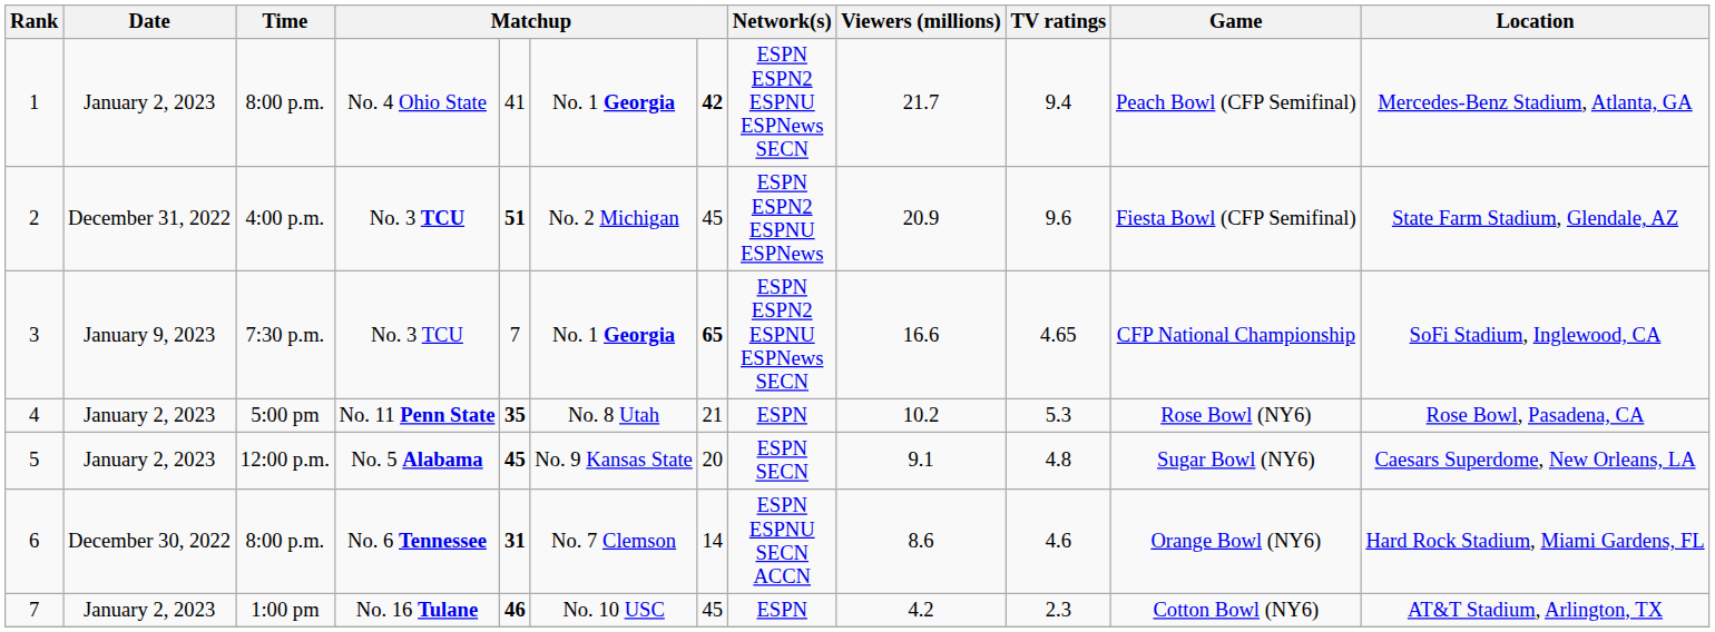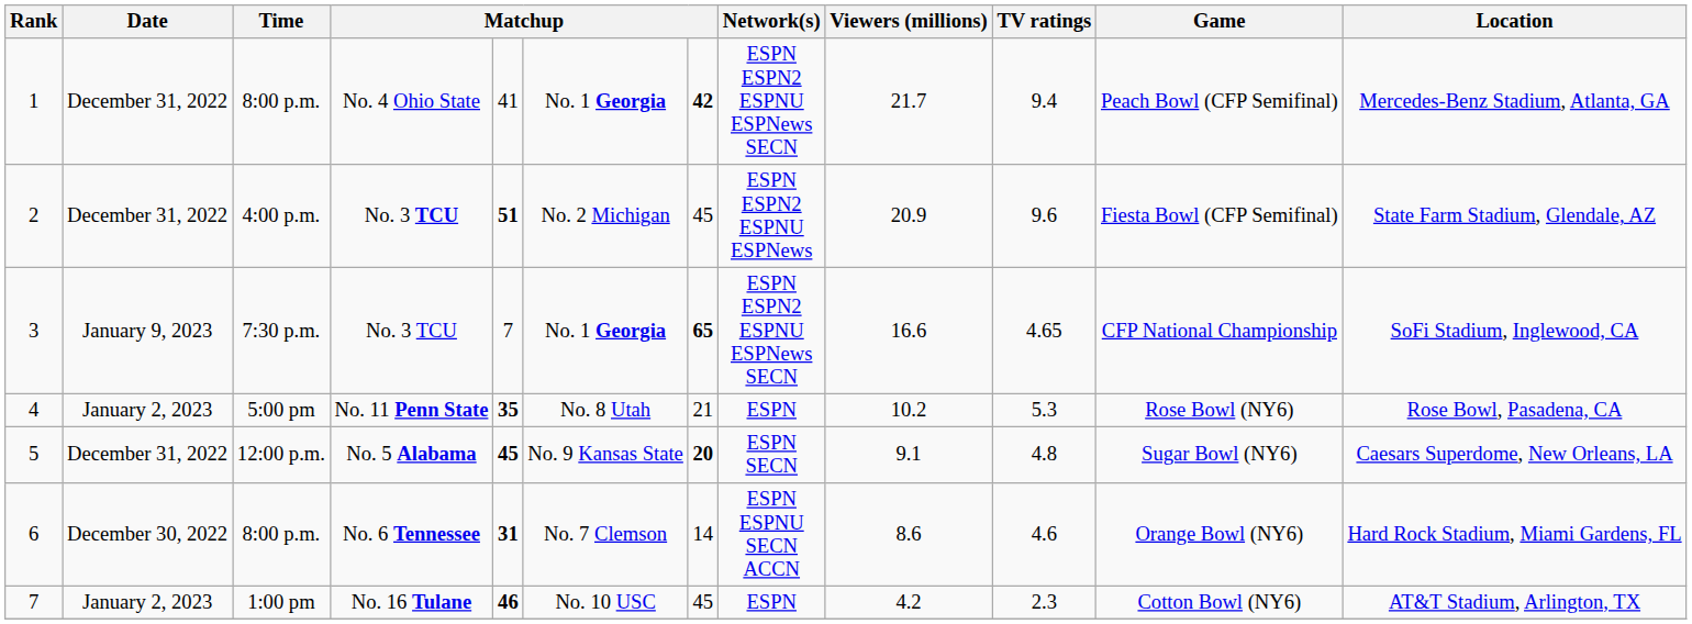1 | Date: January 2, 2023 -> December 31, 2022
5 | Date: January 2, 2023 -> December 31, 2022
5 | column 7: normal -> bold
